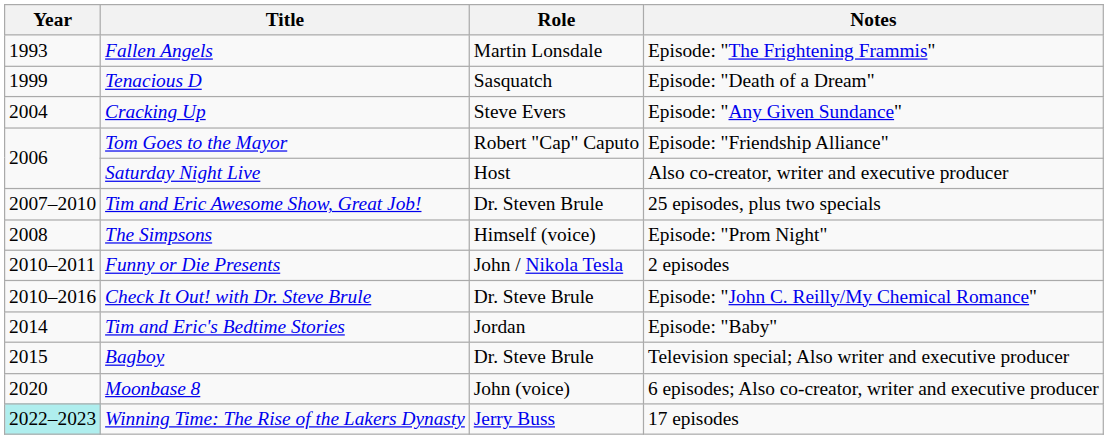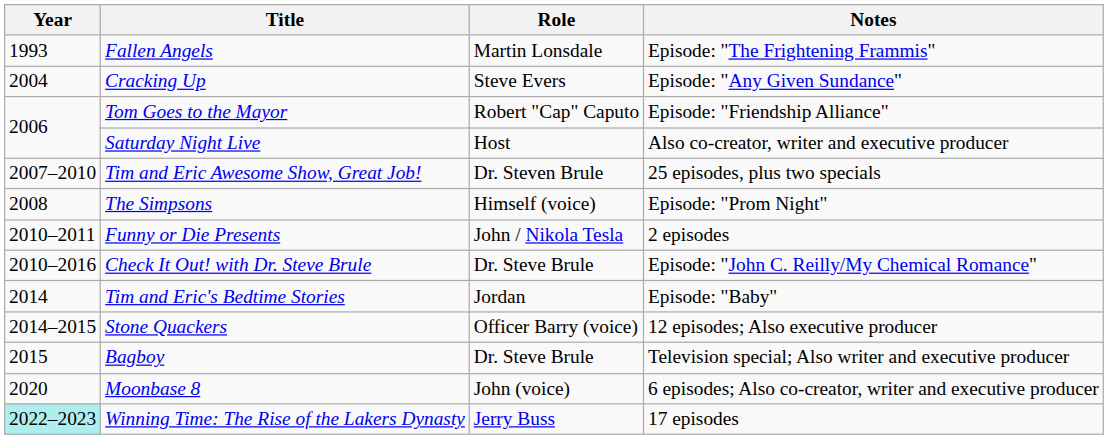- row: 1999 | Tenacious D | Sasquatch | Episode: "Death of a Dream"
+ row: 2014–2015 | Stone Quackers | Officer Barry (voice) | 12 episodes; Also executive producer
